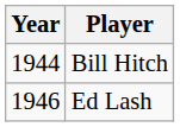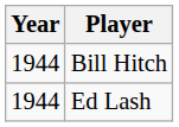Ed Lash | Year: 1946 -> 1944
